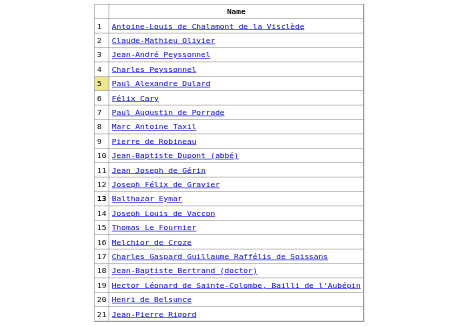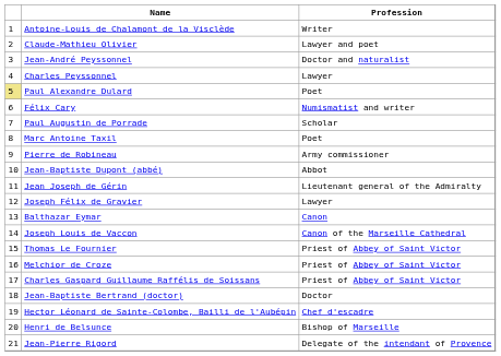+ column: Profession | Writer | Lawyer and poet | Doctor and naturalist | Lawyer | Poet | Numismatist and writer | Scholar | Poet | Army commissioner | Abbot | Lieutenant general of the Admiralty | Lawyer | Canon | Canon of the Marseille Cathedral | Priest of Abbey of Saint Victor | Priest of Abbey of Saint Victor | Priest of Abbey of Saint Victor | Doctor | Chef d'escadre | Bishop of Marseille | Delegate of the intendant of Provence
Balthazar Eymar | column 1: bold -> normal
